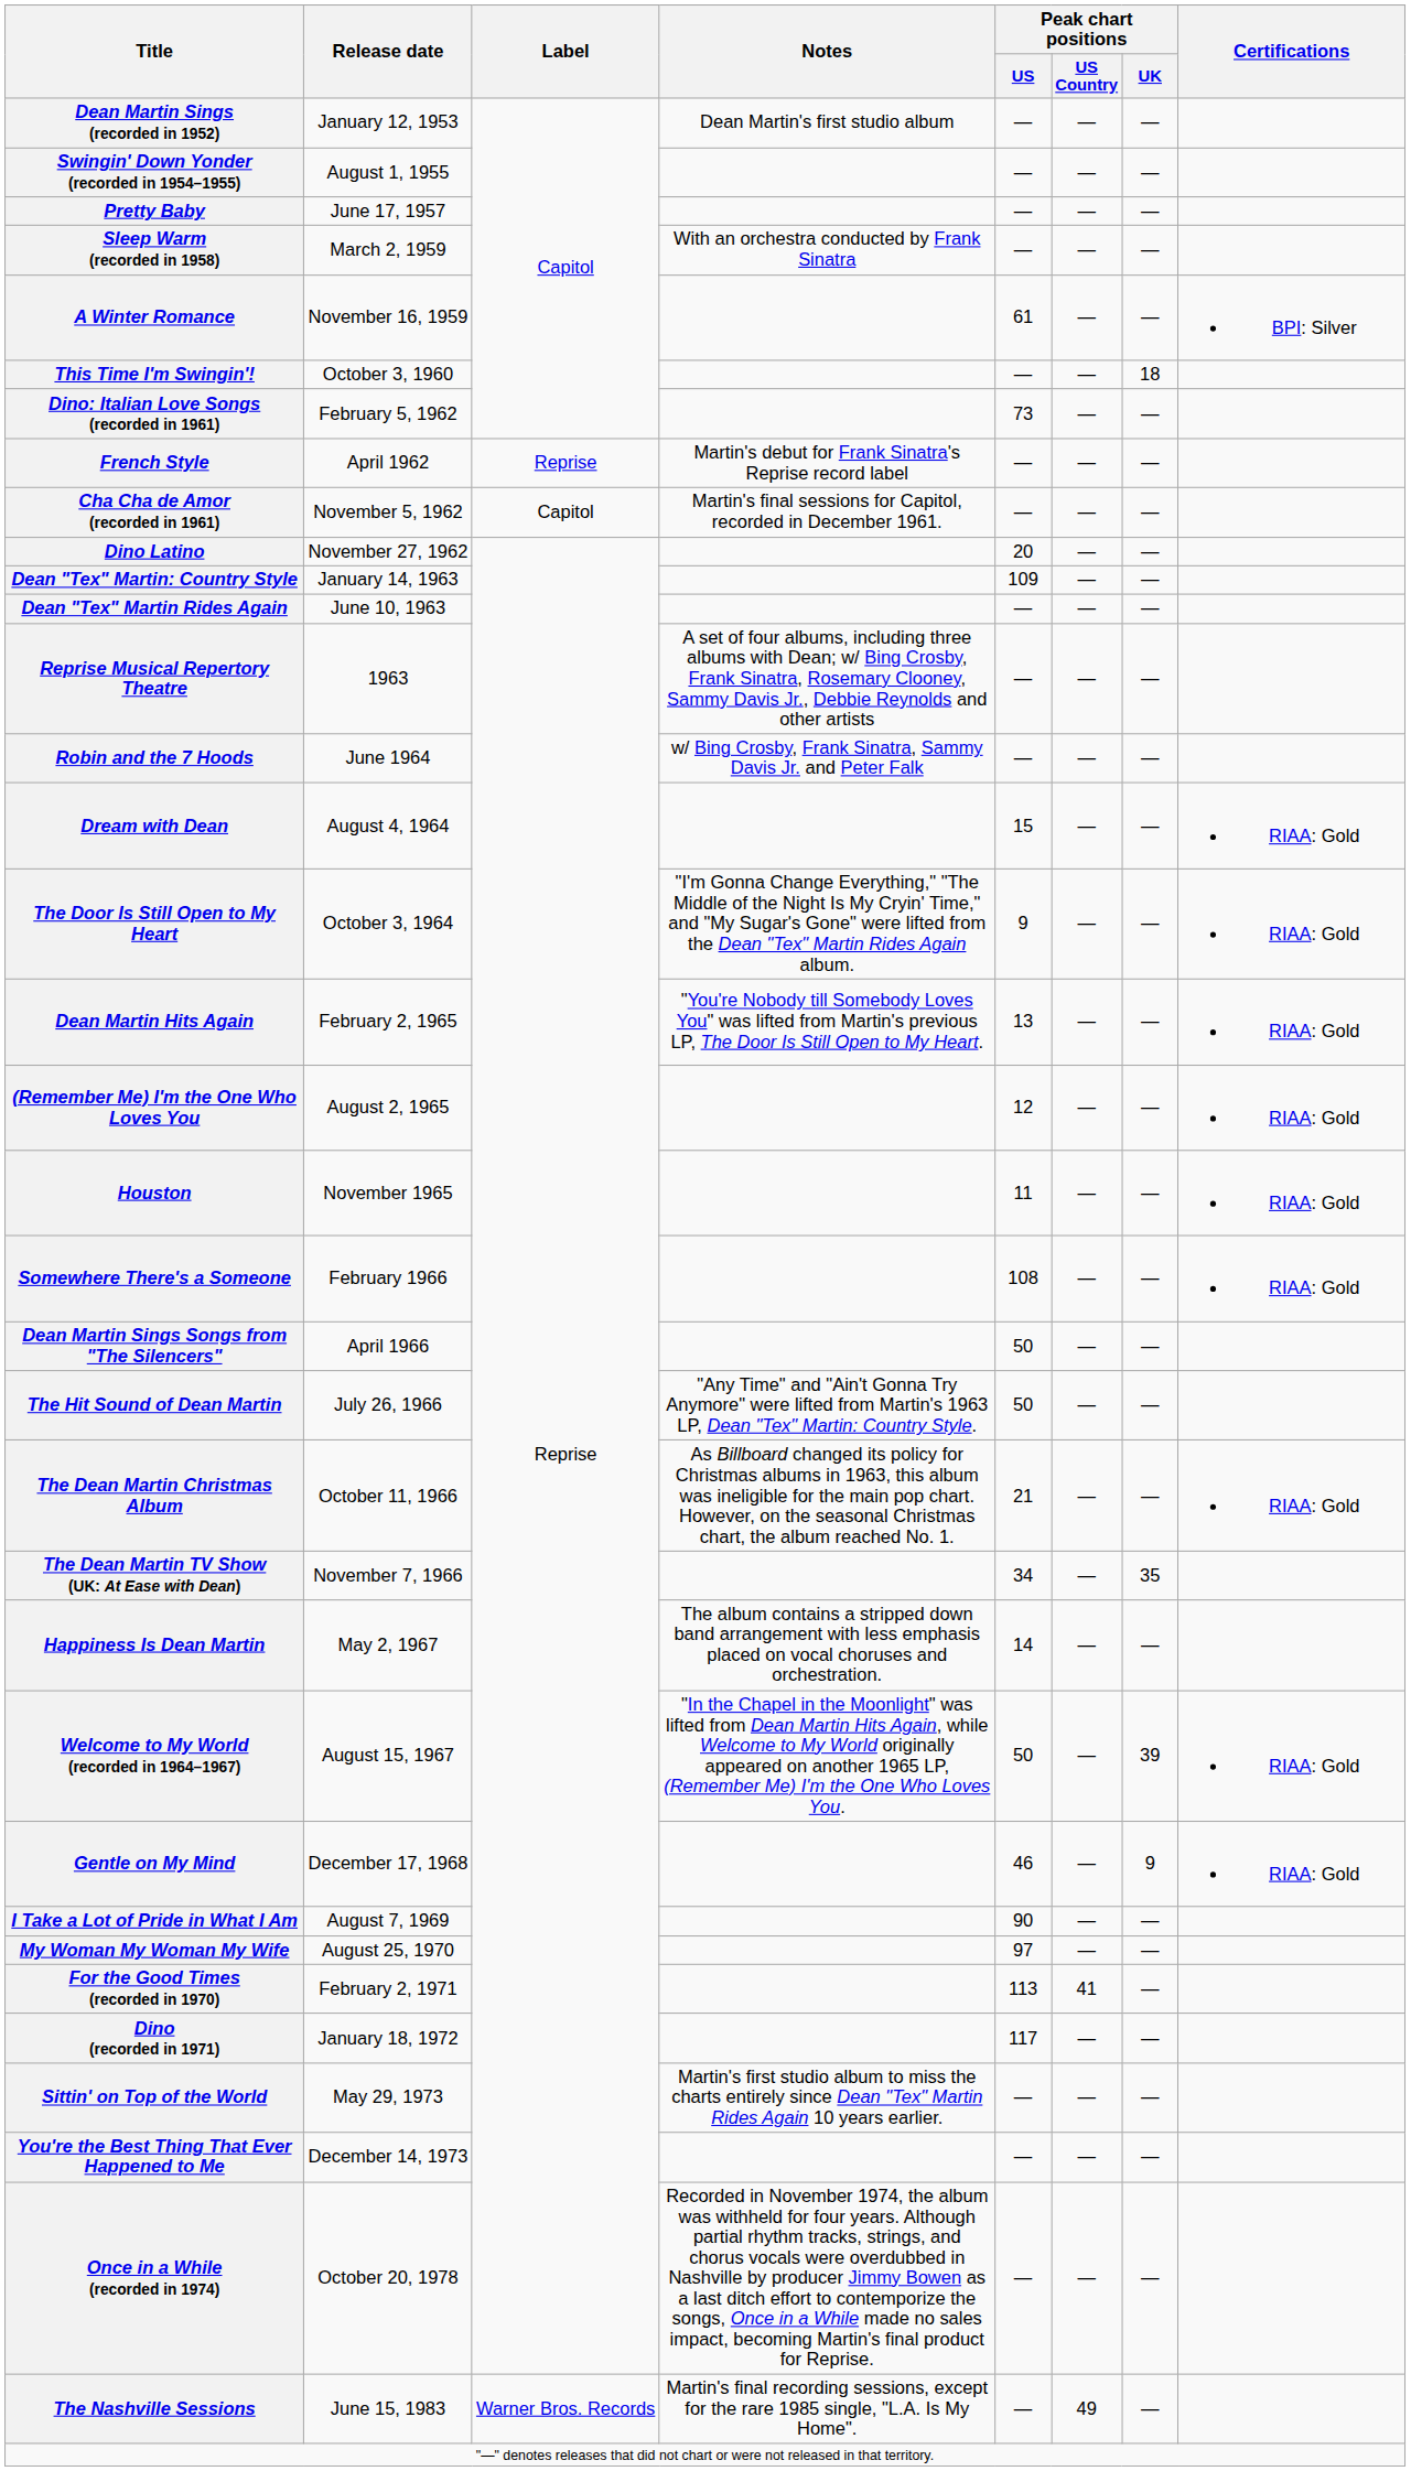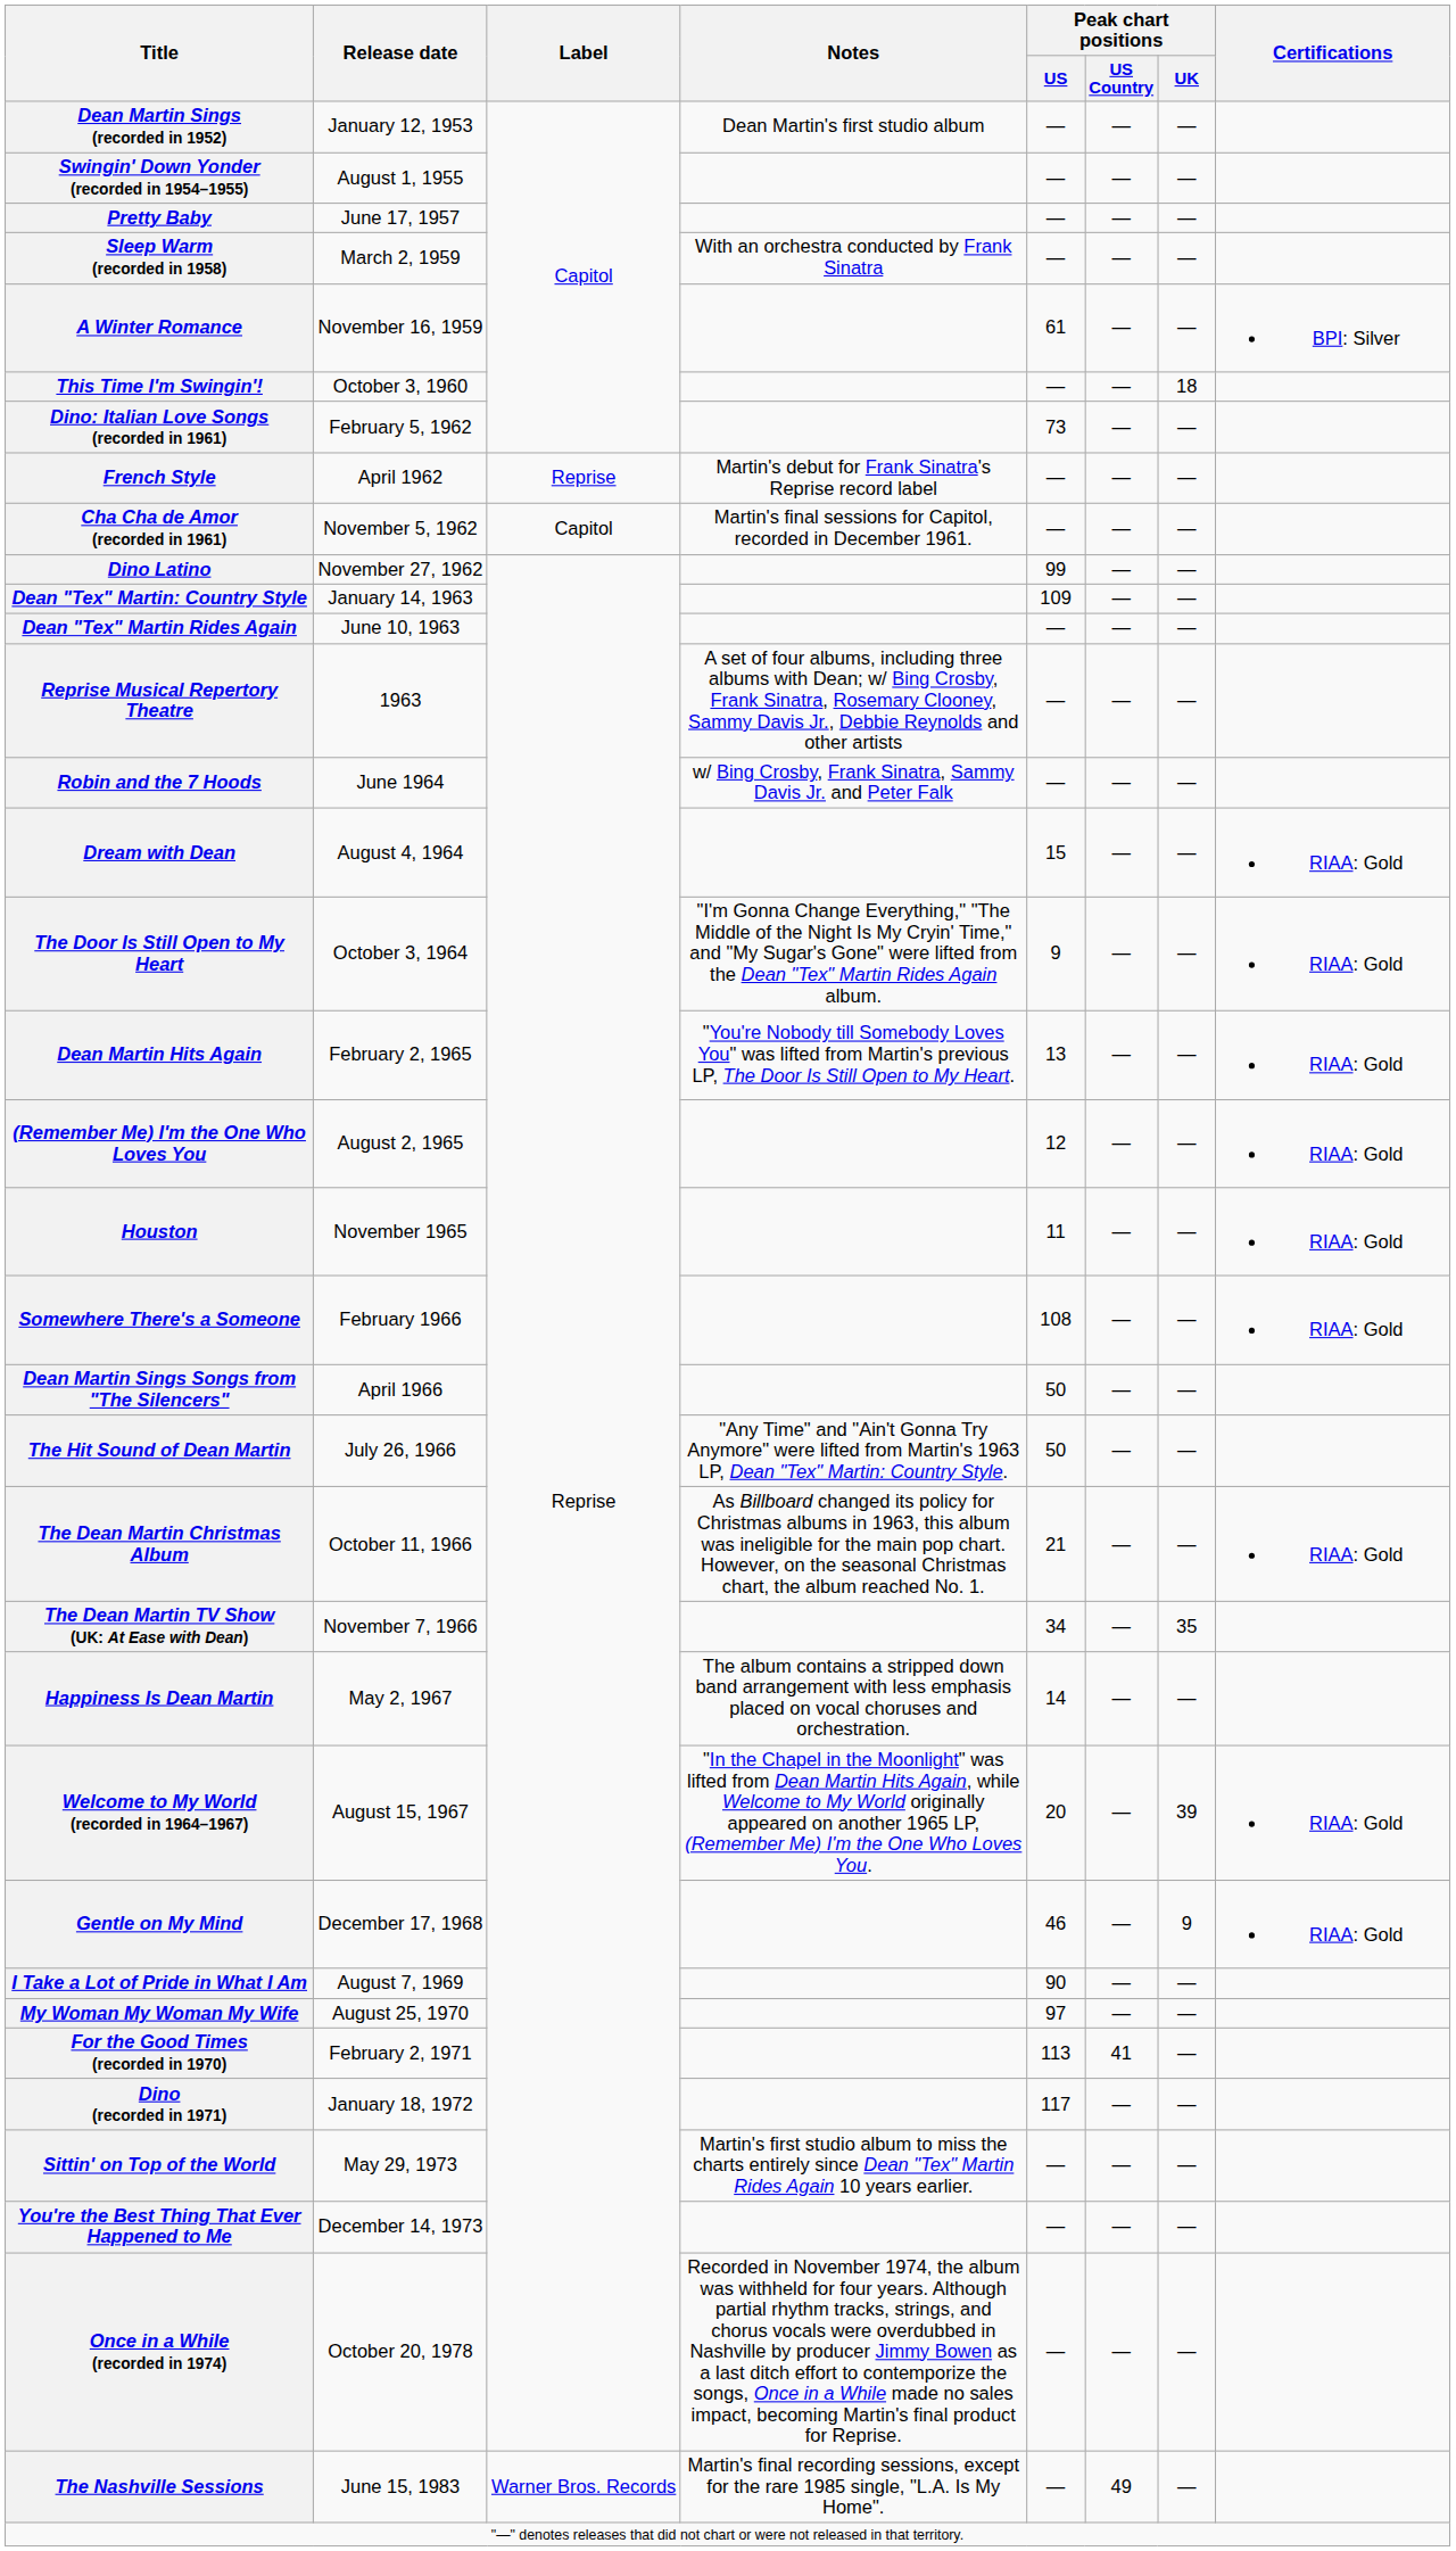Dino Latino | Peak chart positions / US: 20 -> 99
Welcome to My World (recorded in 1964–1967) | Peak chart positions / US: 50 -> 20
